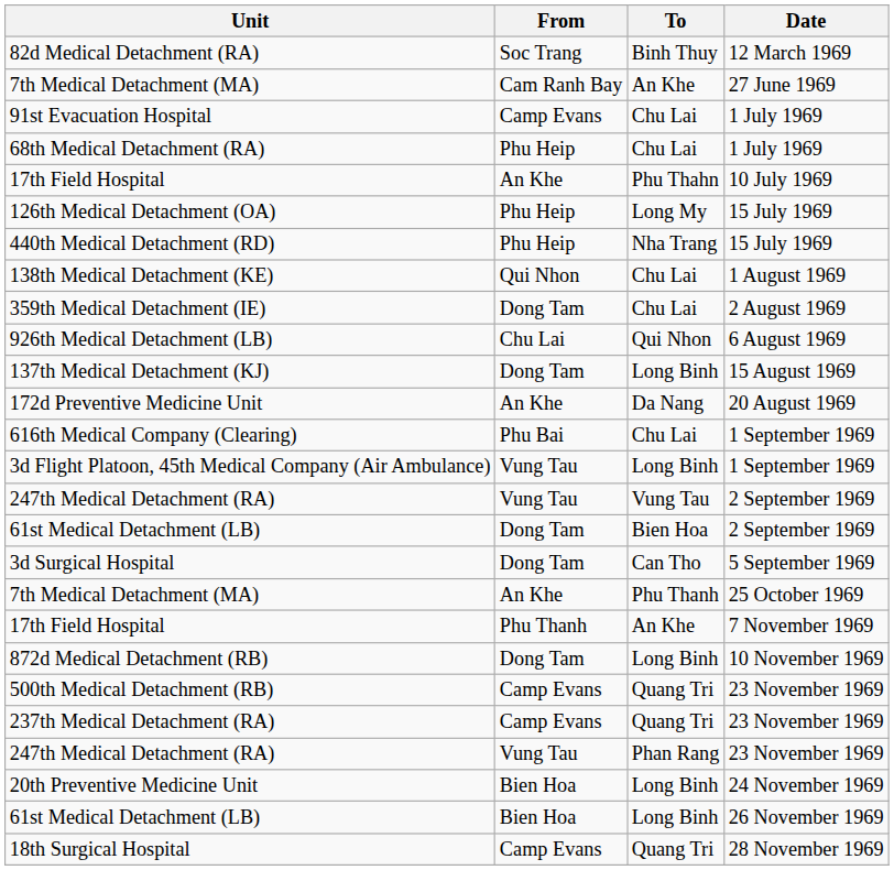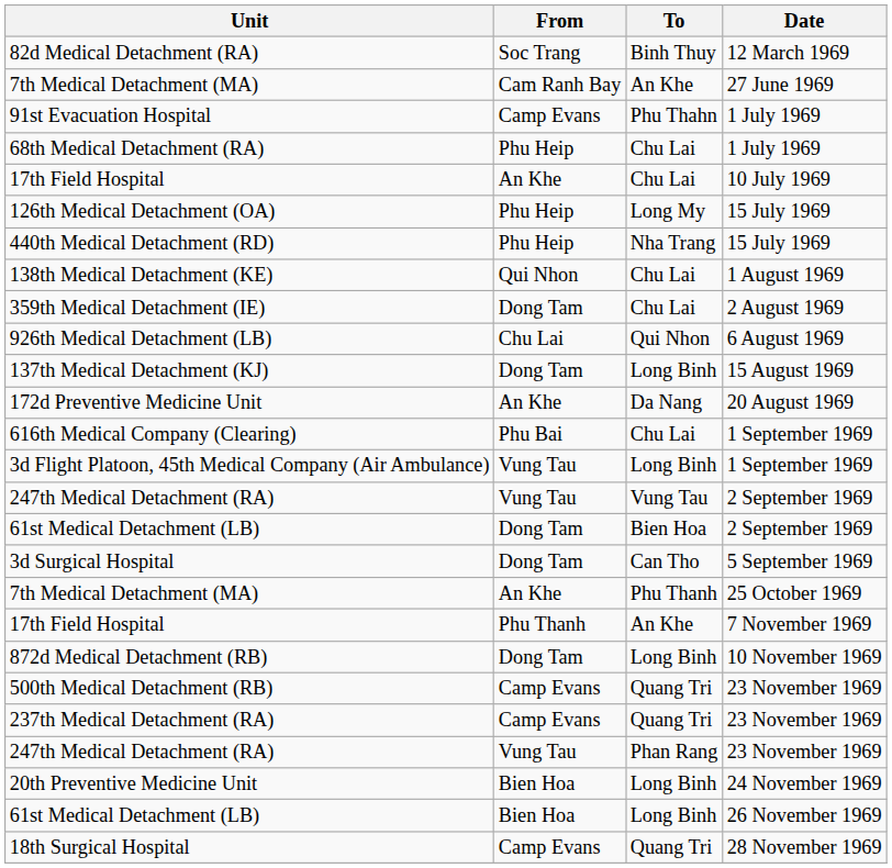91st Evacuation Hospital | To: Chu Lai -> Phu Thahn
17th Field Hospital / 10 July 1969 | To: Phu Thahn -> Chu Lai
